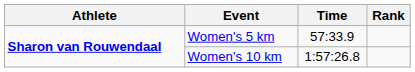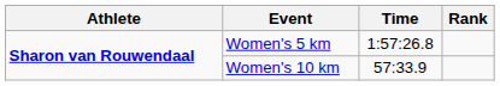Women's 5 km | Time: 57:33.9 -> 1:57:26.8
Women's 10 km | Time: 1:57:26.8 -> 57:33.9
